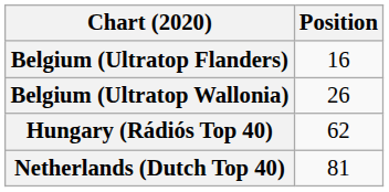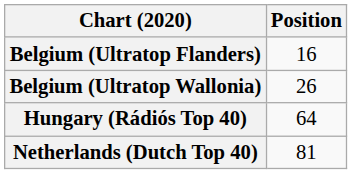Hungary (Rádiós Top 40) | Position: 62 -> 64
